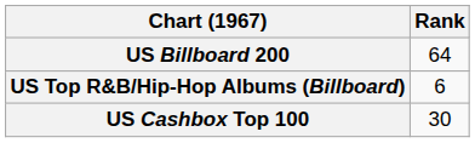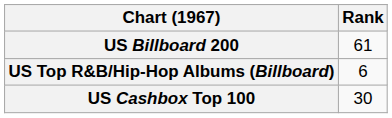US Billboard 200 | Rank: 64 -> 61
